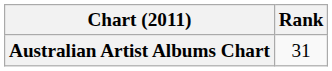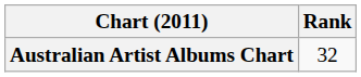Australian Artist Albums Chart | Rank: 31 -> 32
